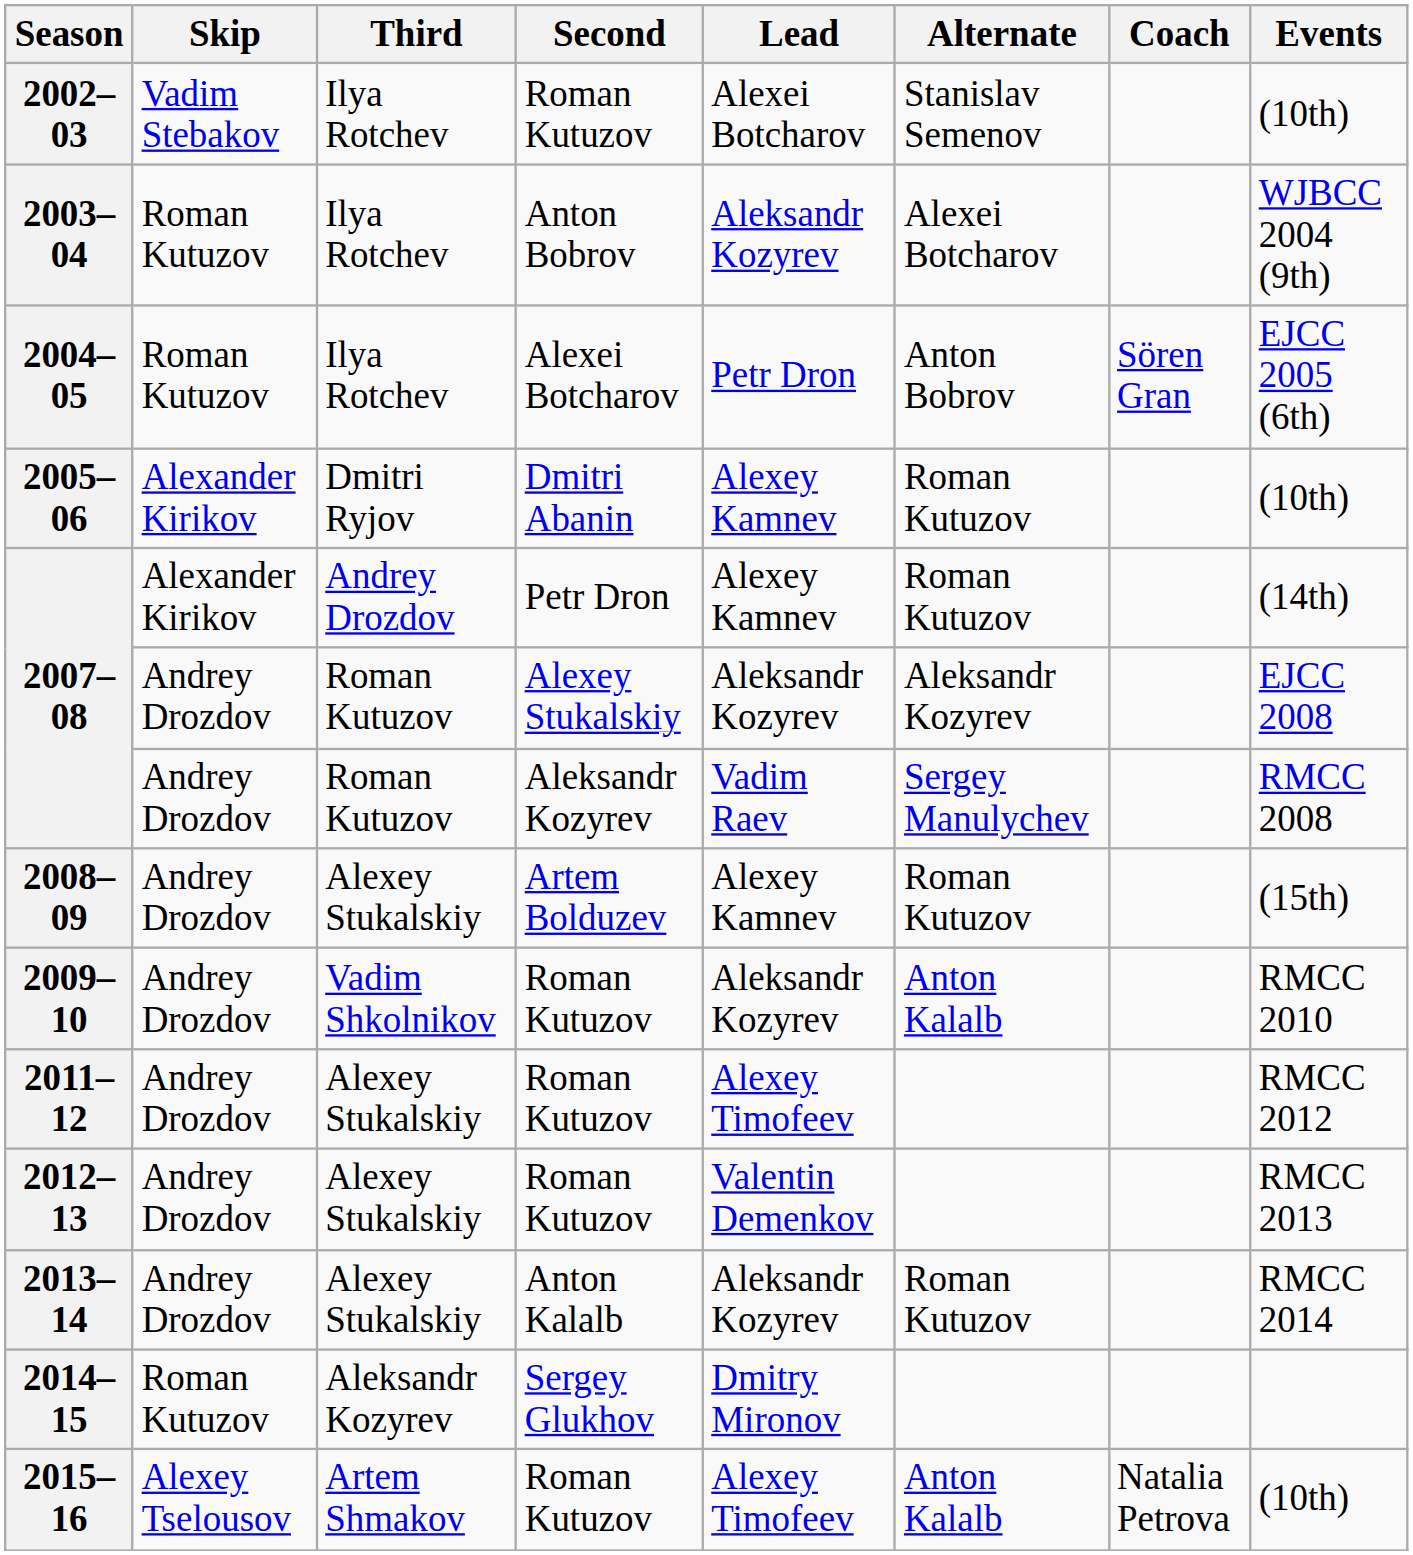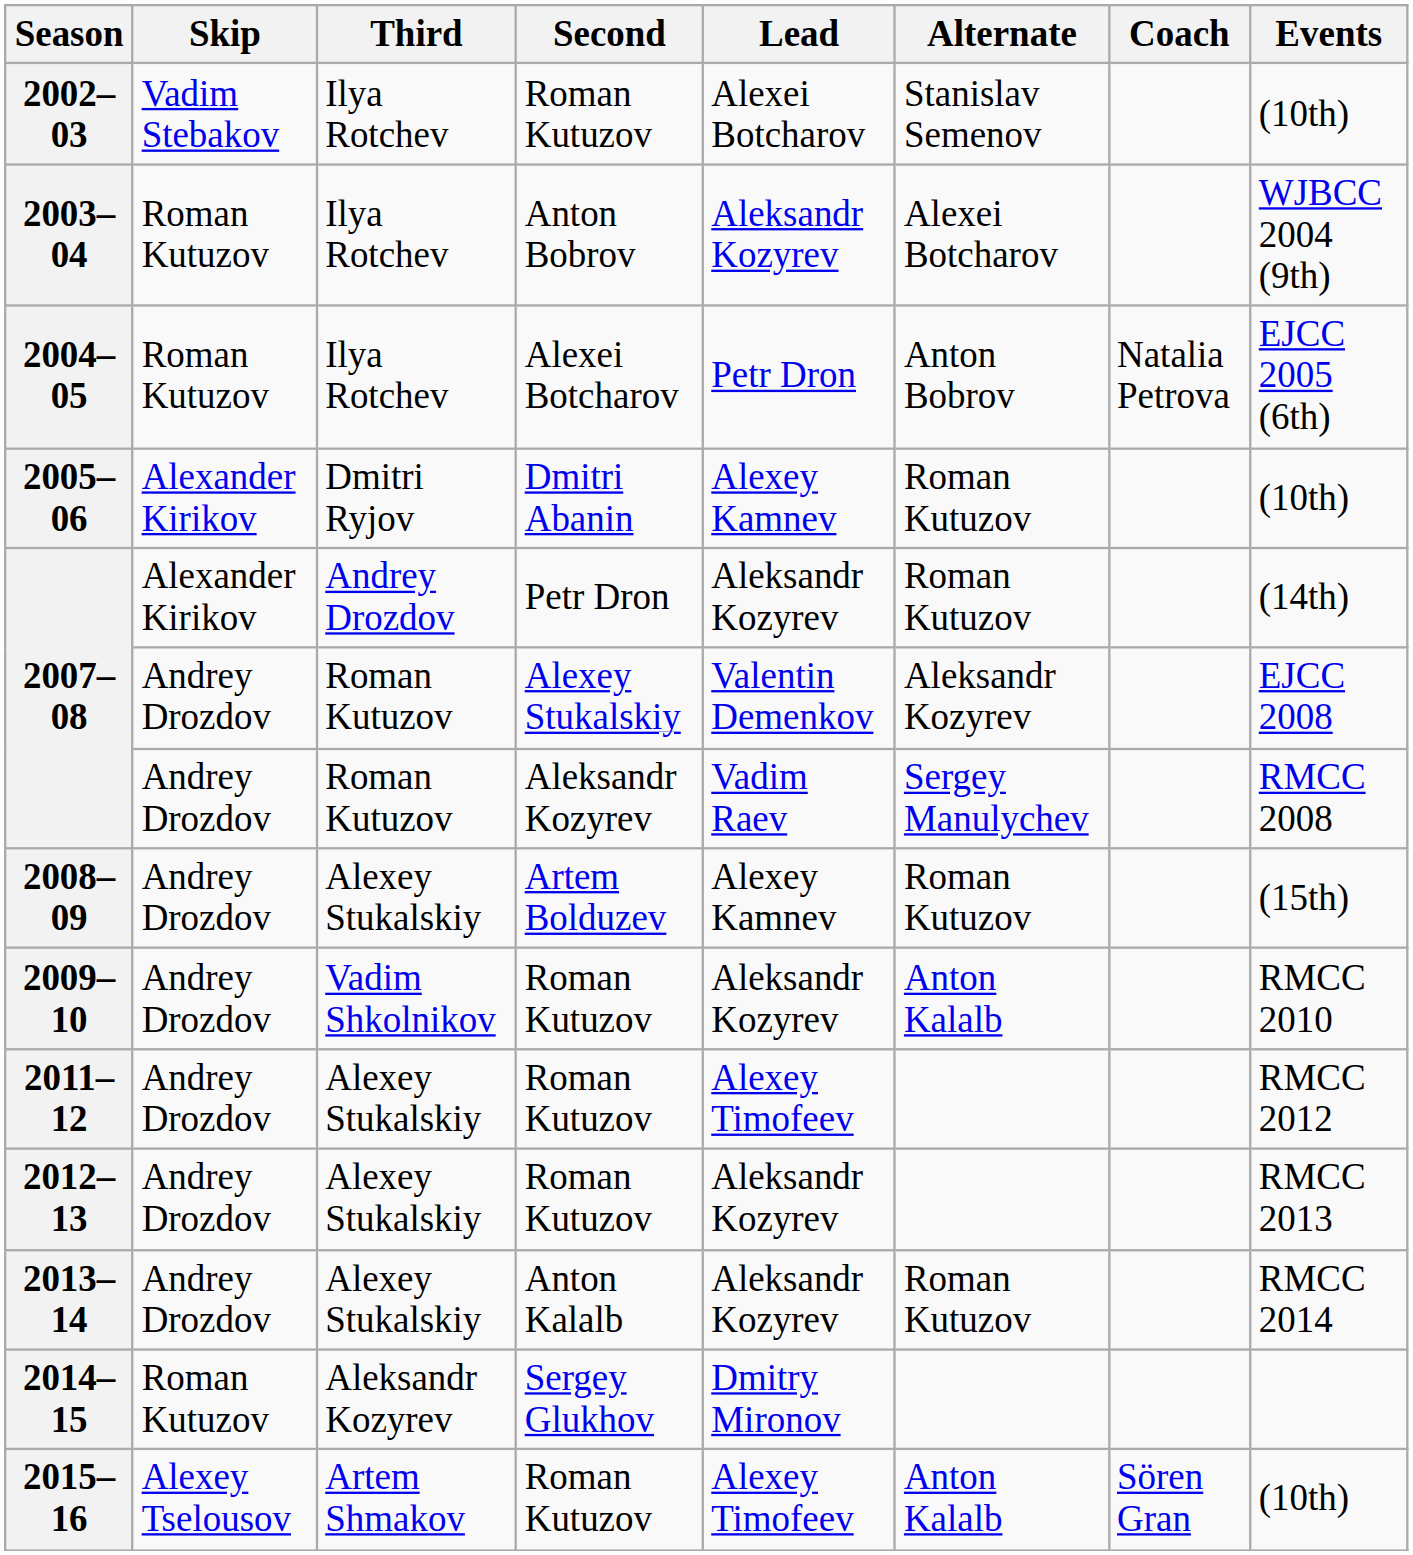2004–05 | Coach: Sören Gran -> Natalia Petrova
2007–08 / Petr Dron | Lead: Alexey Kamnev -> Aleksandr Kozyrev
2007–08 / Alexey Stukalskiy | Lead: Aleksandr Kozyrev -> Valentin Demenkov
2012–13 | Lead: Valentin Demenkov -> Aleksandr Kozyrev
2015–16 | Coach: Natalia Petrova -> Sören Gran
